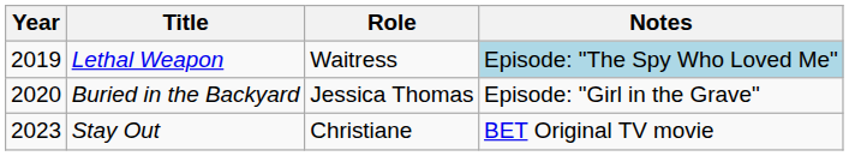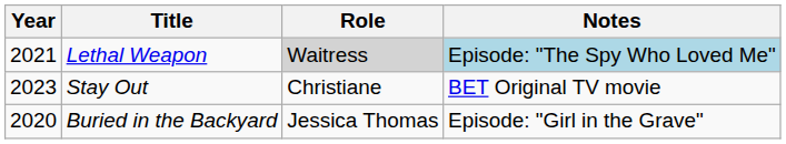Lethal Weapon | Year: 2019 -> 2021
Lethal Weapon | Role: no background -> lightgrey background
rows swapped: Buried in the Backyard <-> Stay Out
